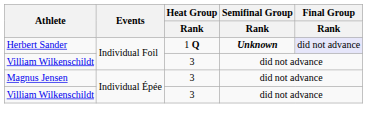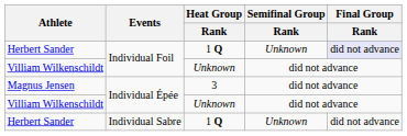Herbert Sander / Individual Foil | Semifinal Group / Rank: bold -> normal
Villiam Wilkenschildt / Individual Foil | Heat Group / Rank: 3 -> Unknown
Villiam Wilkenschildt / Individual Épée | Heat Group / Rank: 3 -> Unknown
+ row: Herbert Sander | Individual Sabre | 1 Q | Unknown | did not advance
